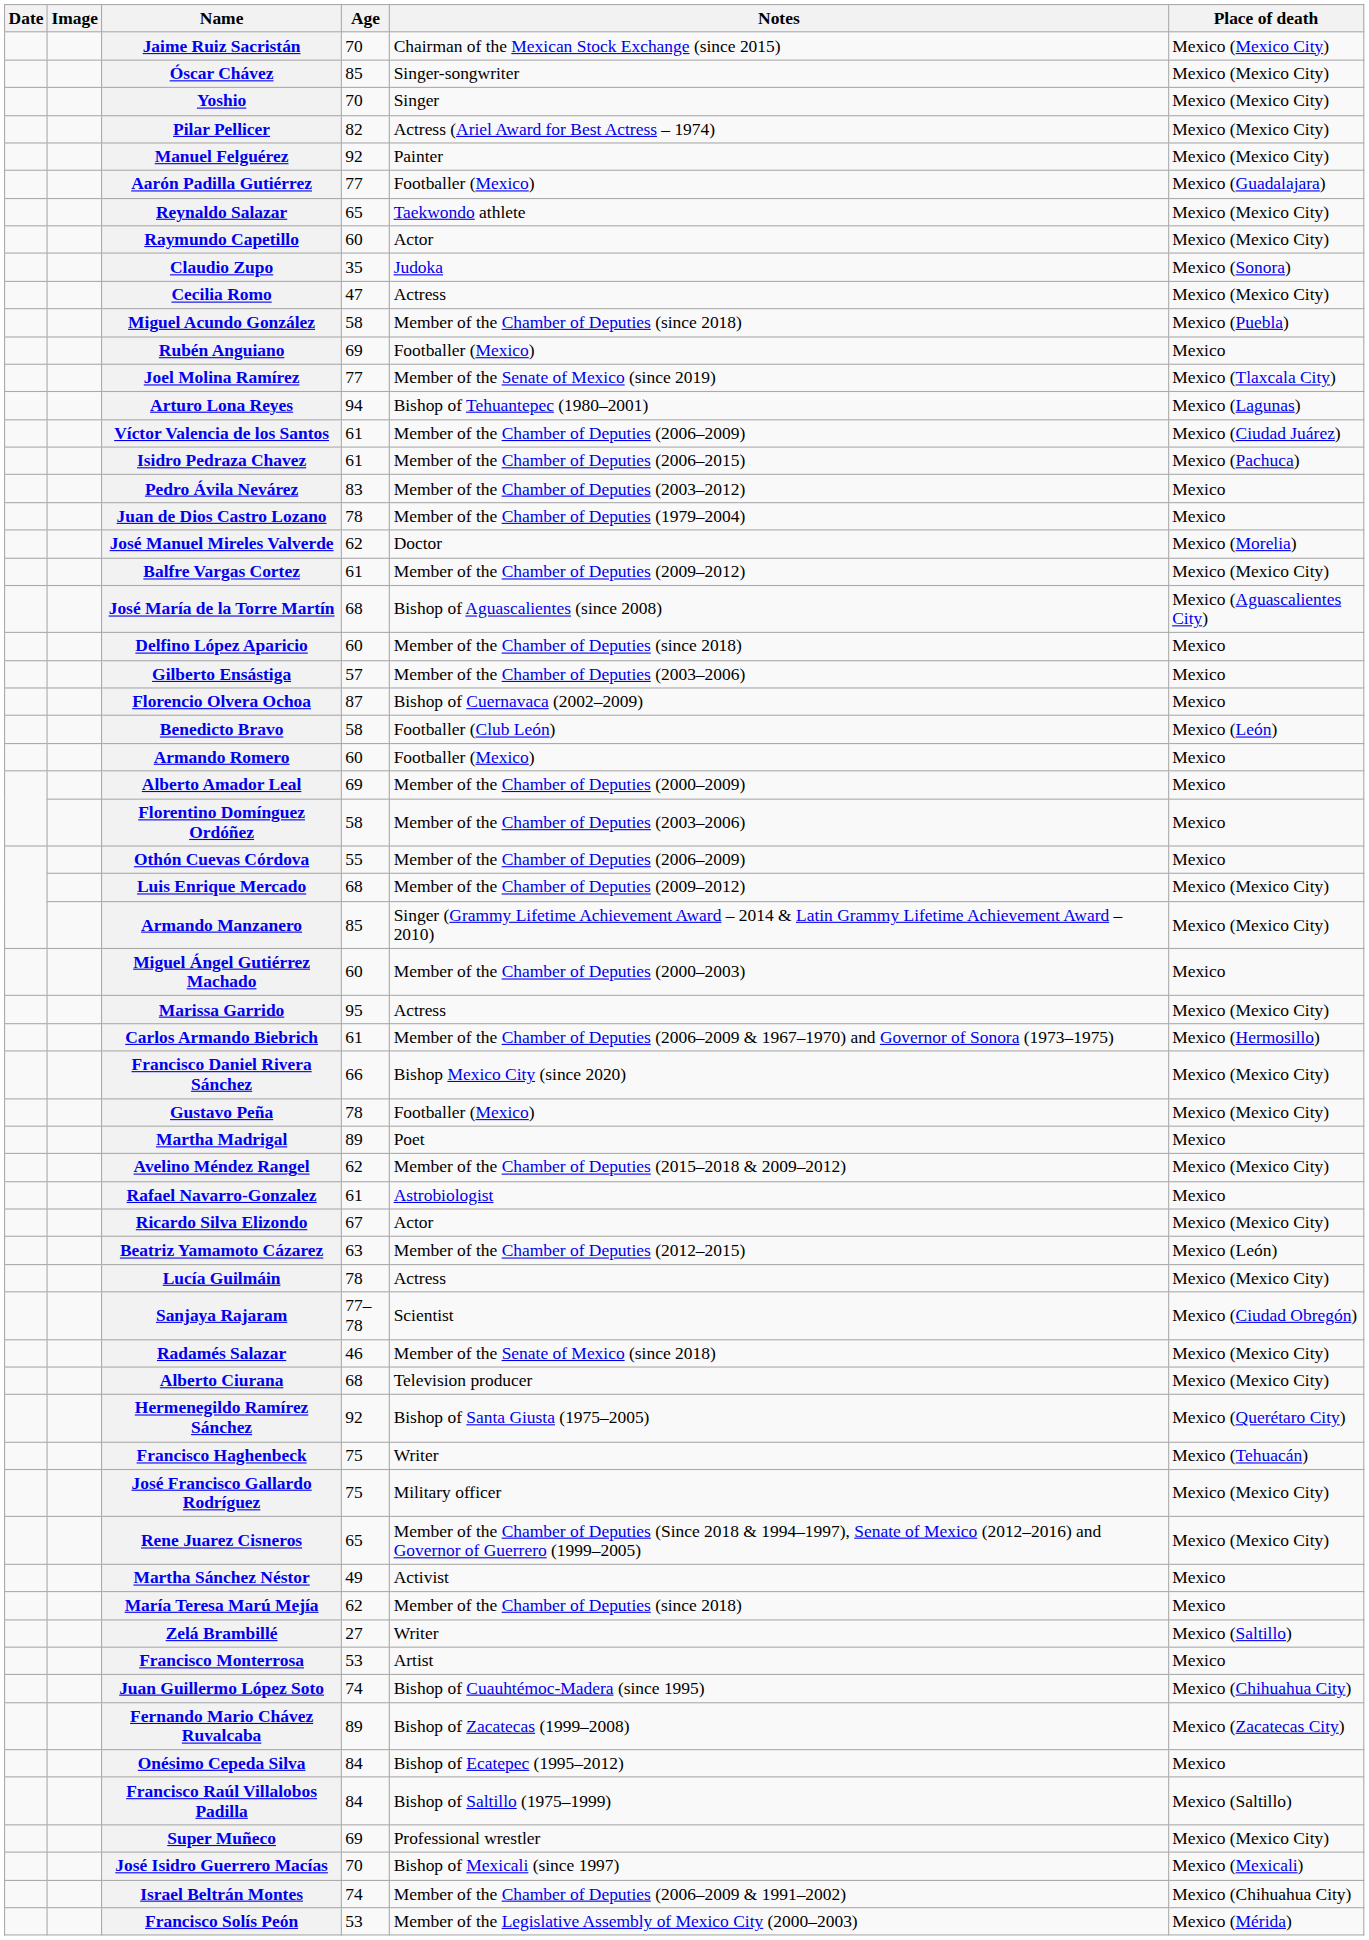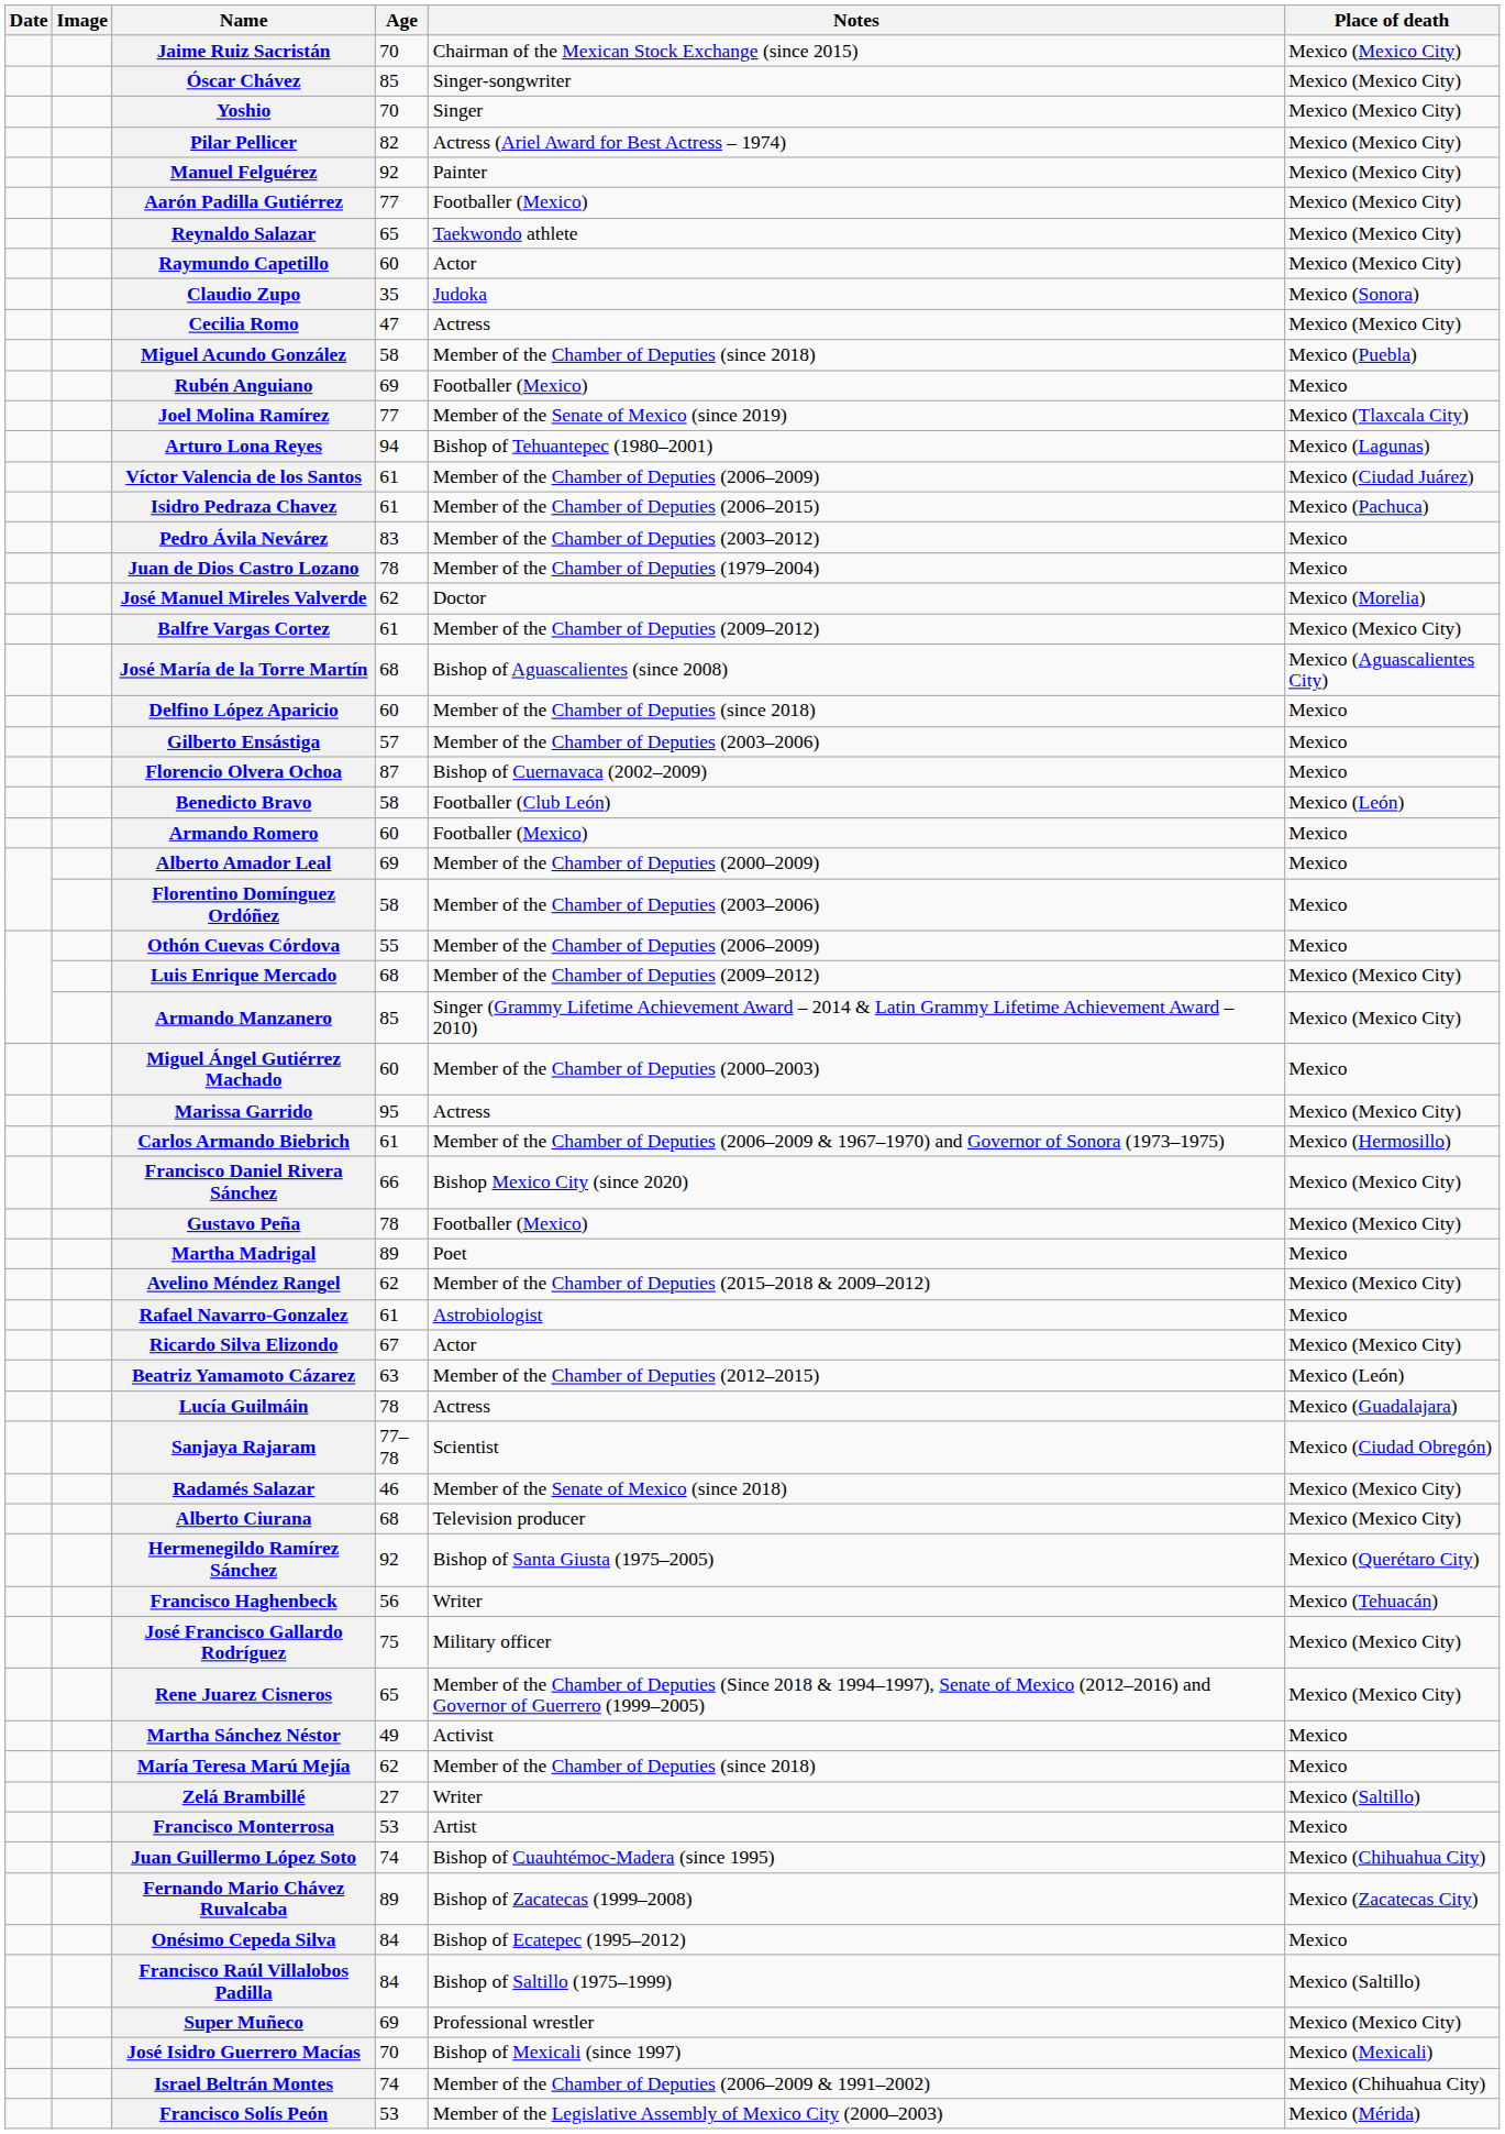Aarón Padilla Gutiérrez | Place of death: Mexico (Guadalajara) -> Mexico (Mexico City)
Lucía Guilmáin | Place of death: Mexico (Mexico City) -> Mexico (Guadalajara)
Francisco Haghenbeck | Age: 75 -> 56
